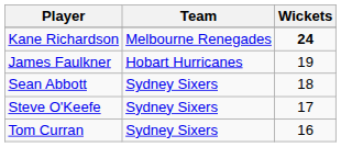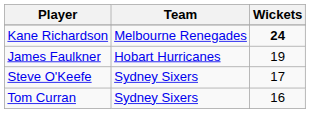- row: Sean Abbott | Sydney Sixers | 18
